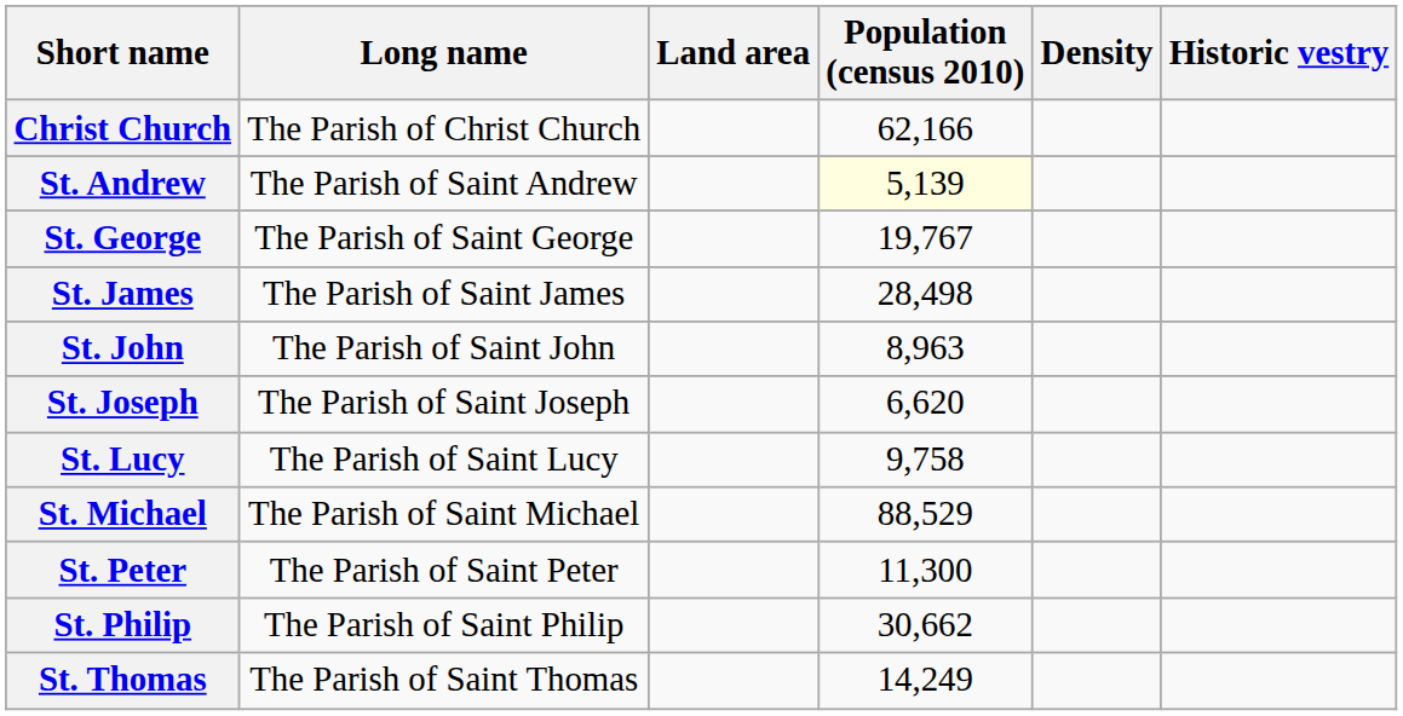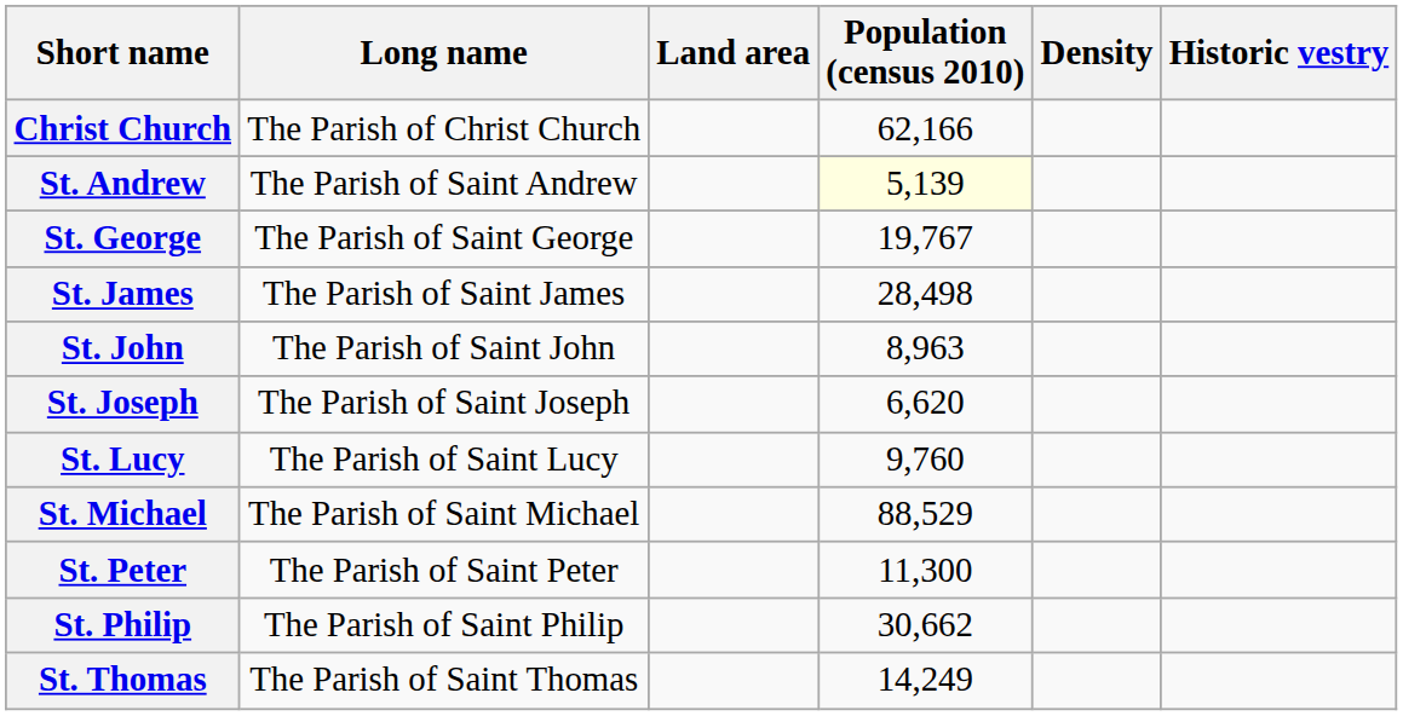St. Lucy | Population (census 2010): 9,758 -> 9,760
